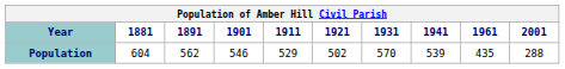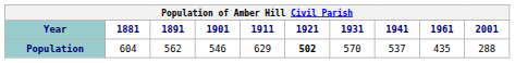Population | 1911: 529 -> 629
Population | 1921: normal -> bold
Population | 1941: 539 -> 537
